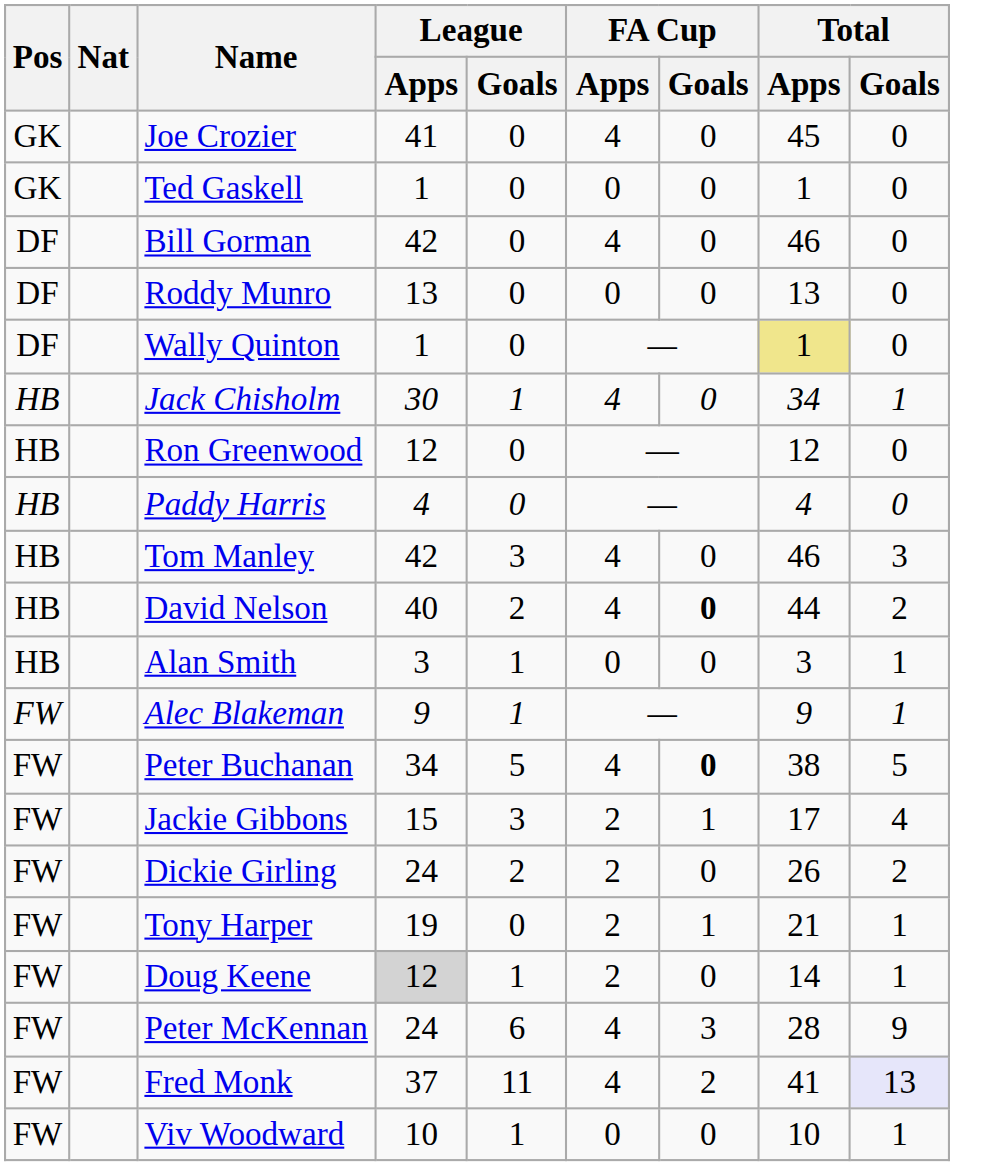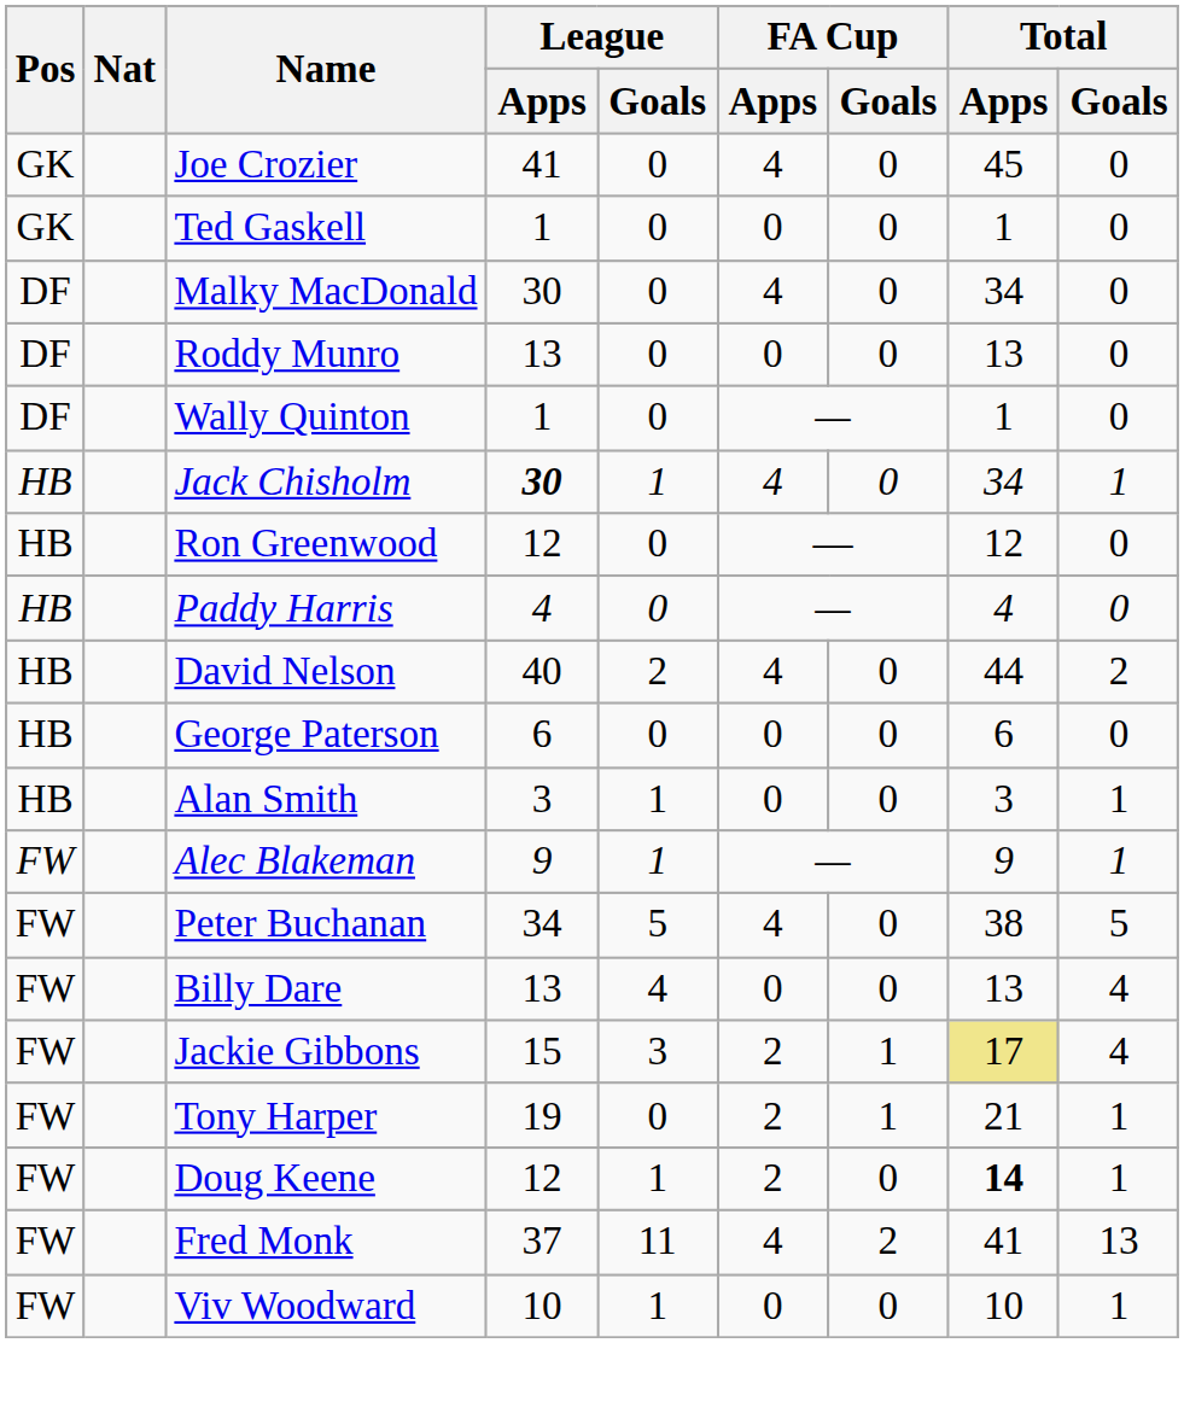- row: DF | Bill Gorman | 42 | 0 | 4 | 0 | 46 | 0
+ row: DF | Malky MacDonald | 30 | 0 | 4 | 0 | 34 | 0
Wally Quinton | Total / Apps: khaki background -> no background
Jack Chisholm | League / Apps: normal -> bold
- row: HB | Tom Manley | 42 | 3 | 4 | 0 | 46 | 3
David Nelson | FA Cup / Goals: bold -> normal
+ row: HB | George Paterson | 6 | 0 | 0 | 0 | 6 | 0
Peter Buchanan | FA Cup / Goals: bold -> normal
+ row: FW | Billy Dare | 13 | 4 | 0 | 0 | 13 | 4
Jackie Gibbons | Total / Apps: no background -> khaki background
- row: FW | Dickie Girling | 24 | 2 | 2 | 0 | 26 | 2
Doug Keene | League / Apps: lightgrey background -> no background
Doug Keene | Total / Apps: normal -> bold
- row: FW | Peter McKennan | 24 | 6 | 4 | 3 | 28 | 9
Fred Monk | Total / Goals: lavender background -> no background
